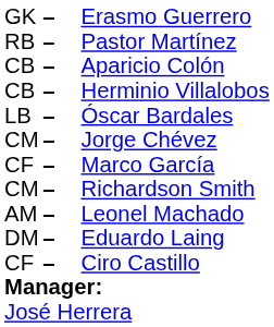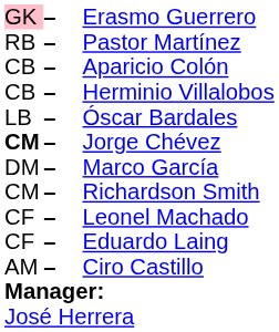Erasmo Guerrero | column 1: no background -> pink background
Jorge Chévez | column 1: normal -> bold
Marco García | column 1: CF -> DM
Leonel Machado | column 1: AM -> CF
Eduardo Laing | column 1: DM -> CF
Ciro Castillo | column 1: CF -> AM
